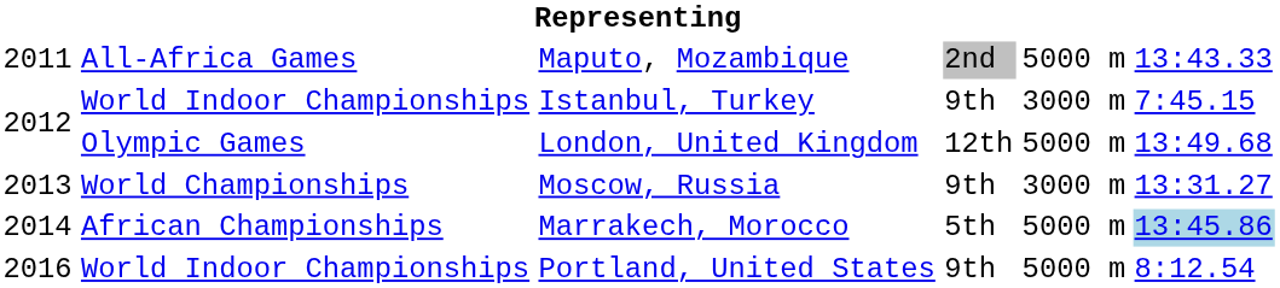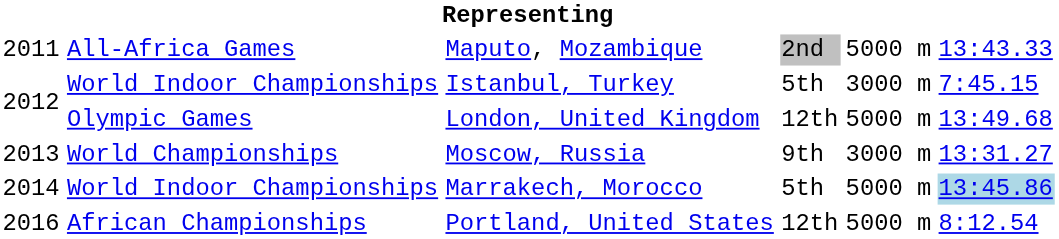Istanbul, Turkey | column 4: 9th -> 5th
Marrakech, Morocco | column 2: African Championships -> World Indoor Championships
Portland, United States | column 2: World Indoor Championships -> African Championships
Portland, United States | column 4: 9th -> 12th
